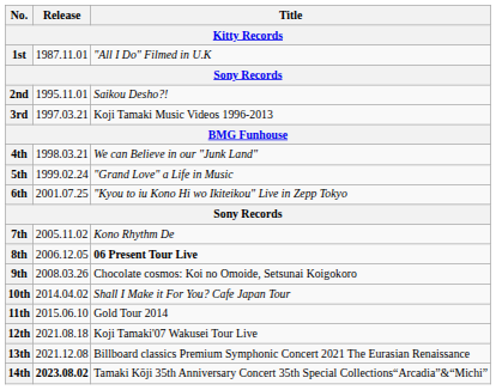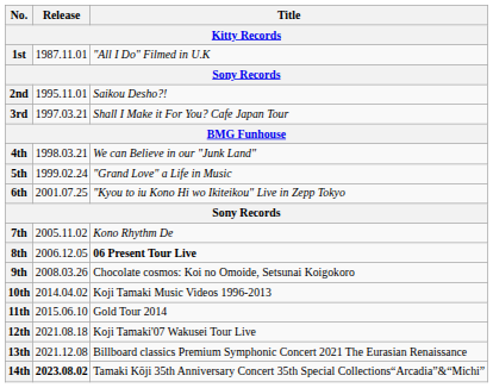3rd | Title: Koji Tamaki Music Videos 1996-2013 -> Shall I Make it For You? Cafe Japan Tour
10th | Title: Shall I Make it For You? Cafe Japan Tour -> Koji Tamaki Music Videos 1996-2013
